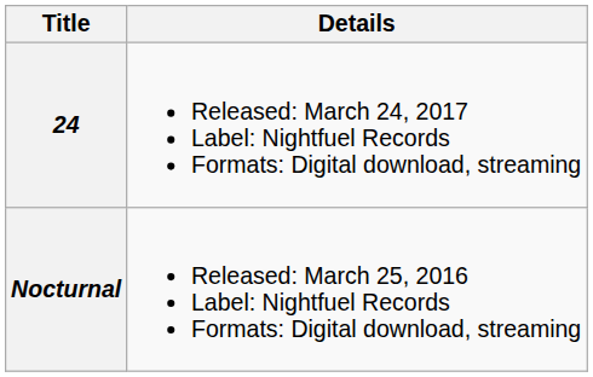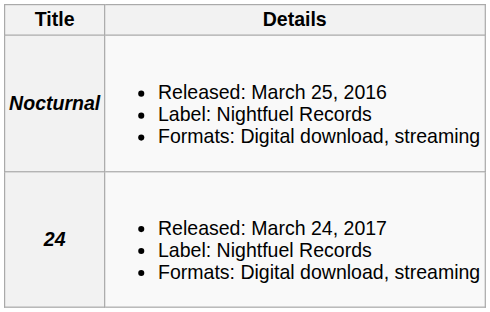rows swapped: Nocturnal <-> 24
